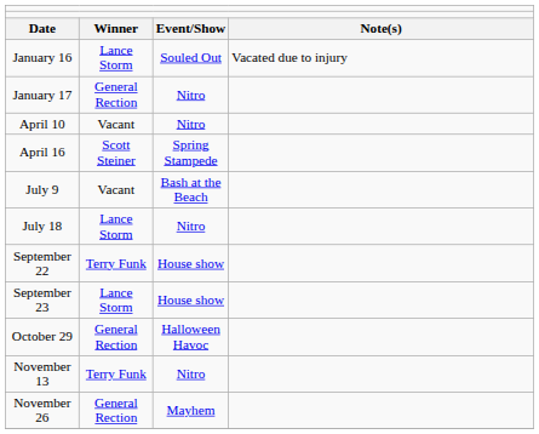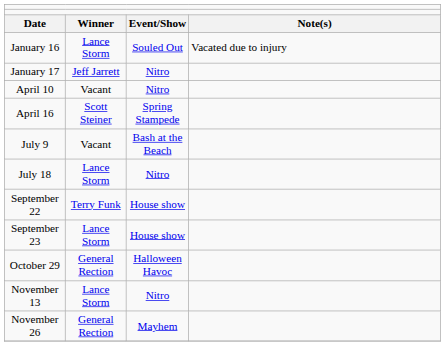January 17 | column 2: General Rection -> Jeff Jarrett
November 13 | column 2: Terry Funk -> Lance Storm
